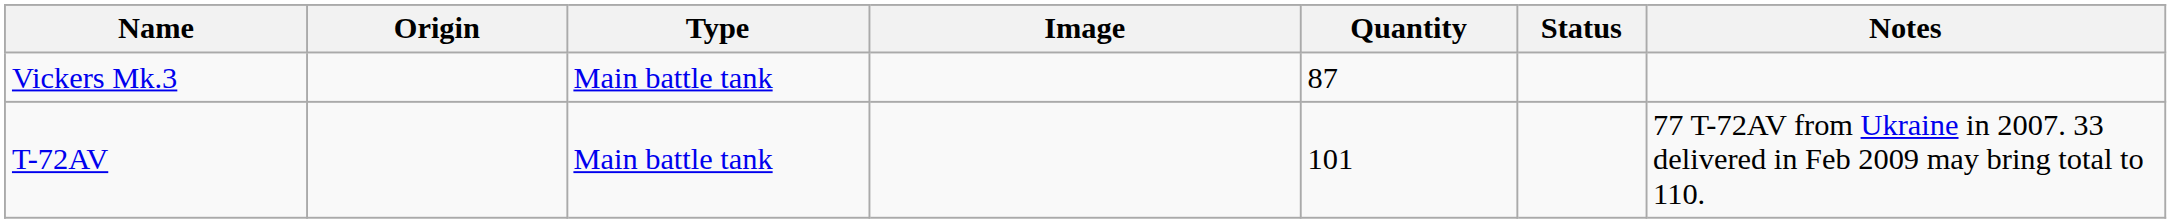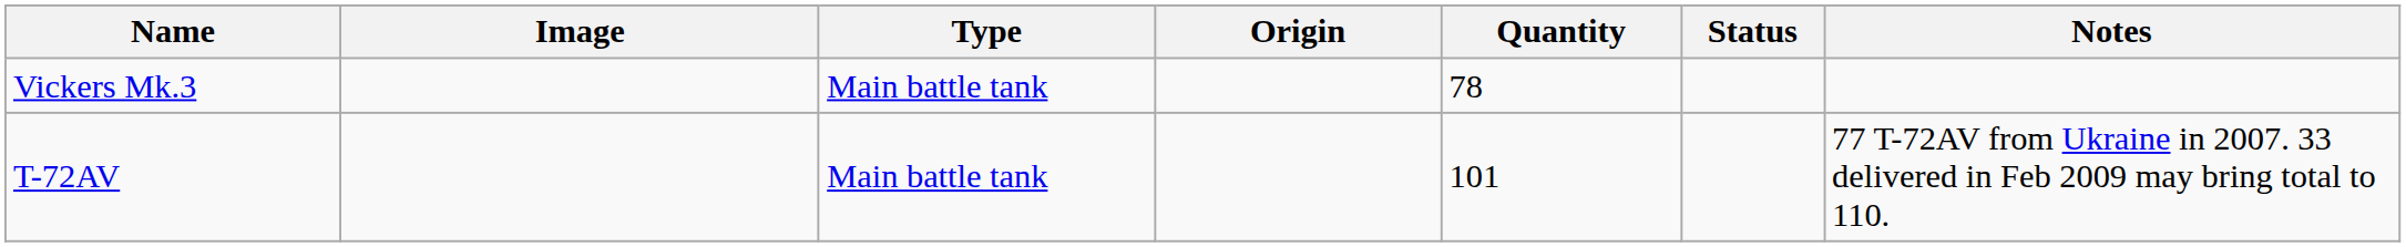columns swapped: Image <-> Origin
Vickers Mk.3 | Quantity: 87 -> 78
